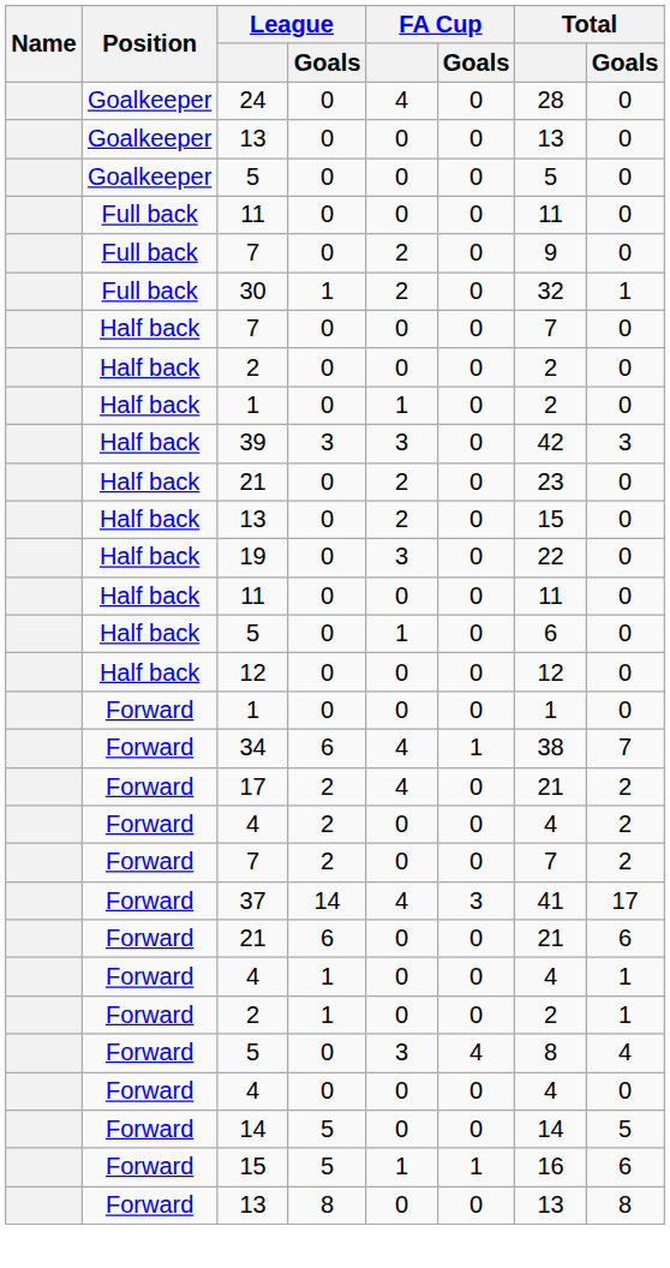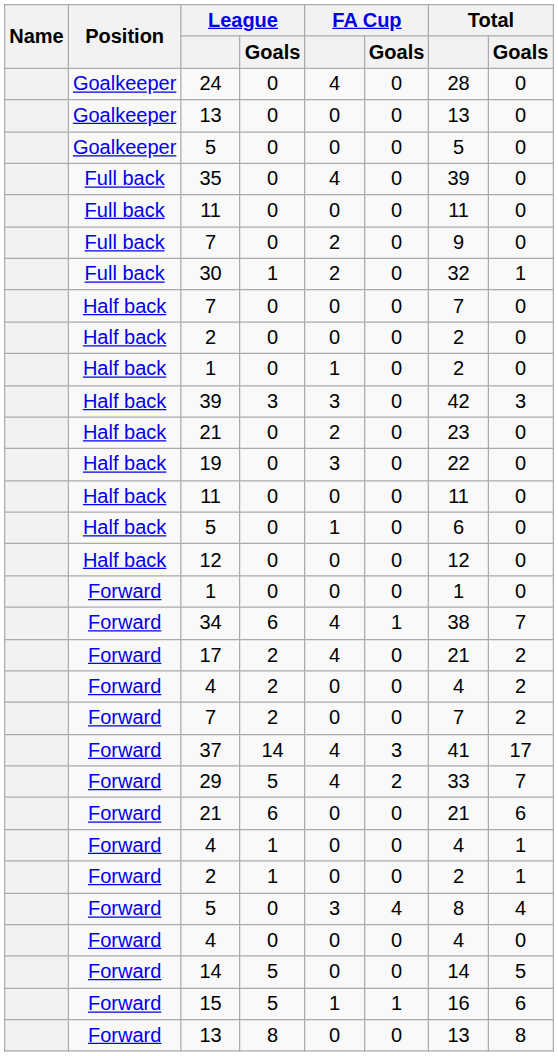+ row: Full back | 35 | 0 | 4 | 0 | 39 | 0
- row: Half back | 13 | 0 | 2 | 0 | 15 | 0
+ row: Forward | 29 | 5 | 4 | 2 | 33 | 7
